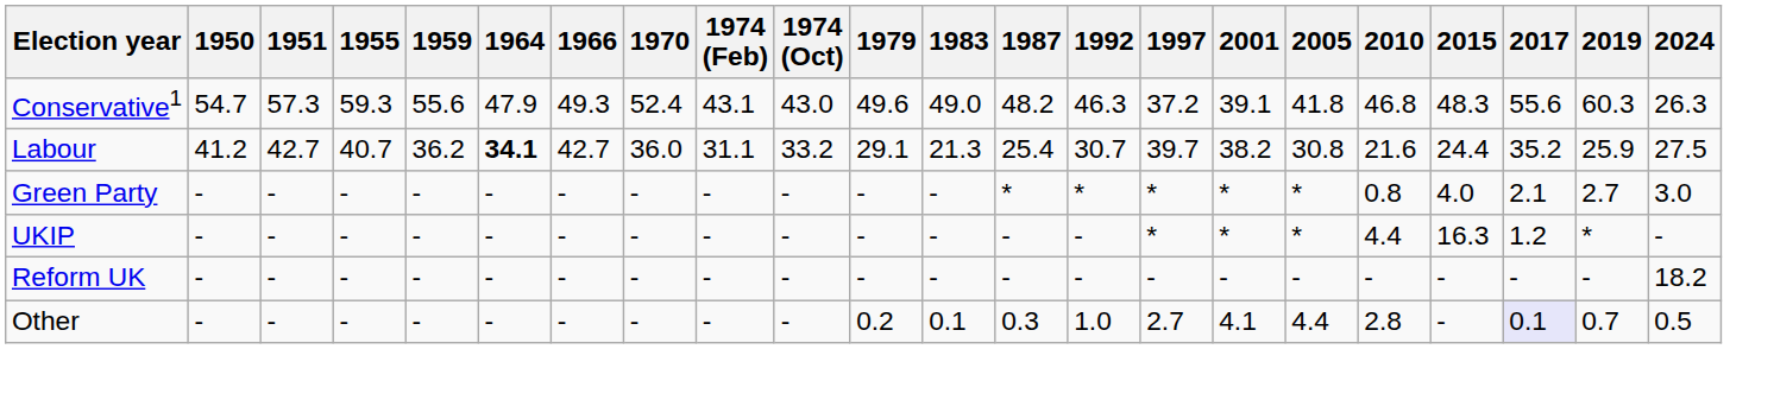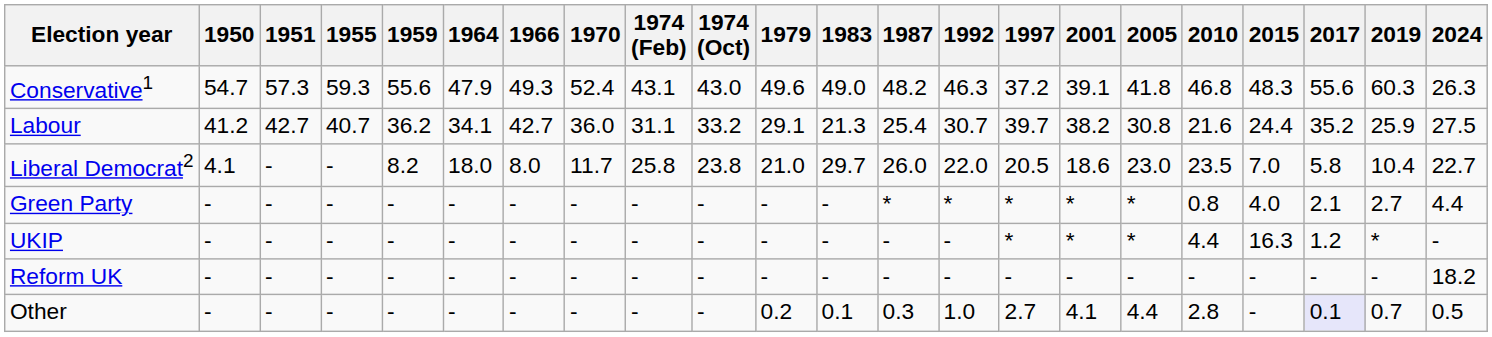Labour | 1964: bold -> normal
+ row: Liberal Democrat2 | 4.1 | - | - | 8.2 | 18.0 | 8.0 | 11.7 | 25.8 | 23.8 | 21.0 | 29.7 | 26.0 | 22.0 | 20.5 | 18.6 | 23.0 | 23.5 | 7.0 | 5.8 | 10.4 | 22.7
Green Party | 2024: 3.0 -> 4.4
